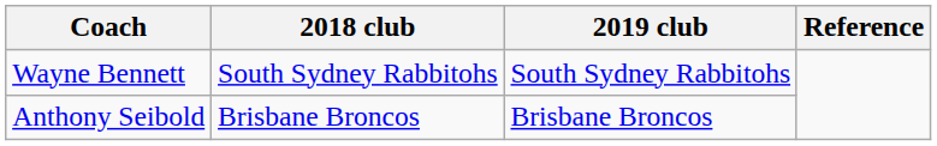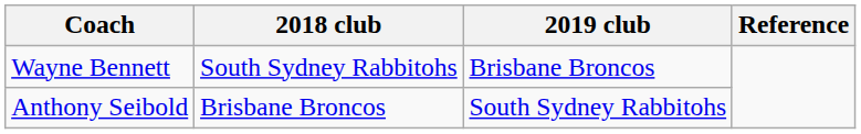Wayne Bennett | 2019 club: South Sydney Rabbitohs -> Brisbane Broncos
Anthony Seibold | 2019 club: Brisbane Broncos -> South Sydney Rabbitohs
